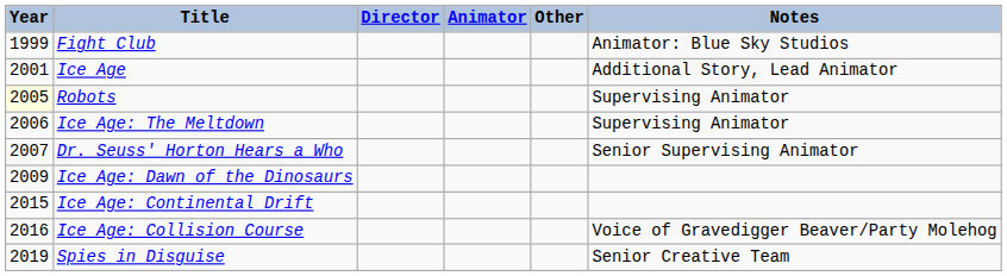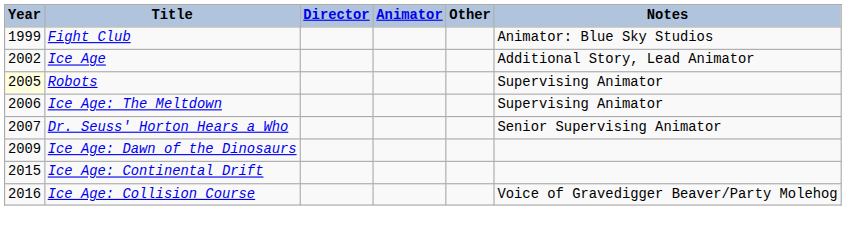Ice Age | Year: 2001 -> 2002
- row: 2019 | Spies in Disguise | Senior Creative Team
